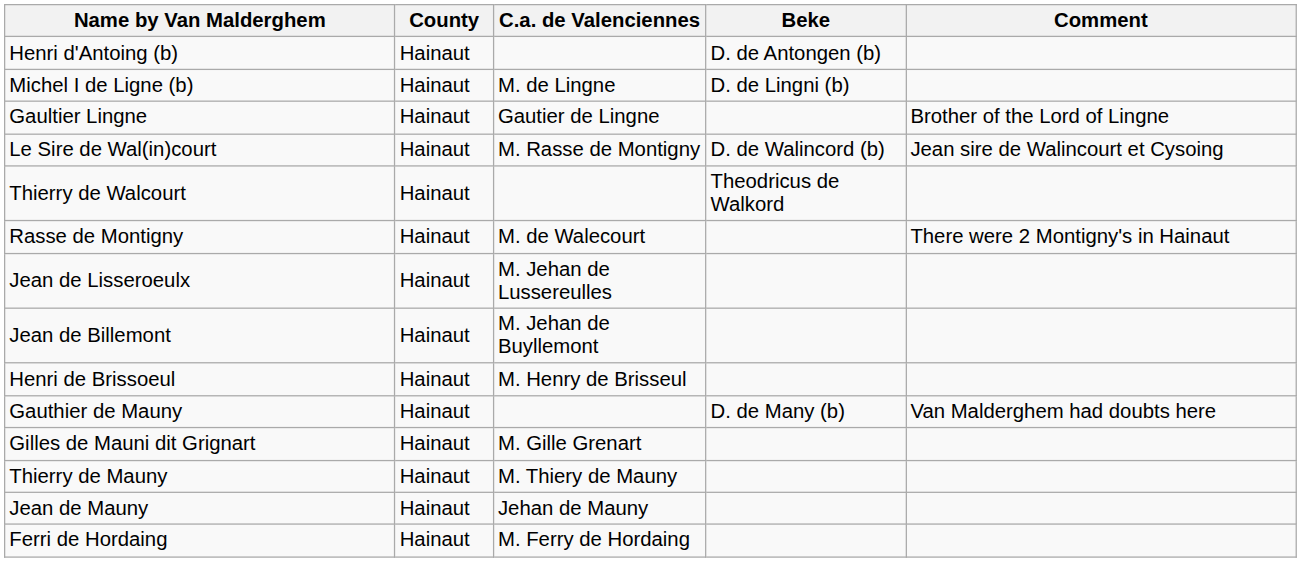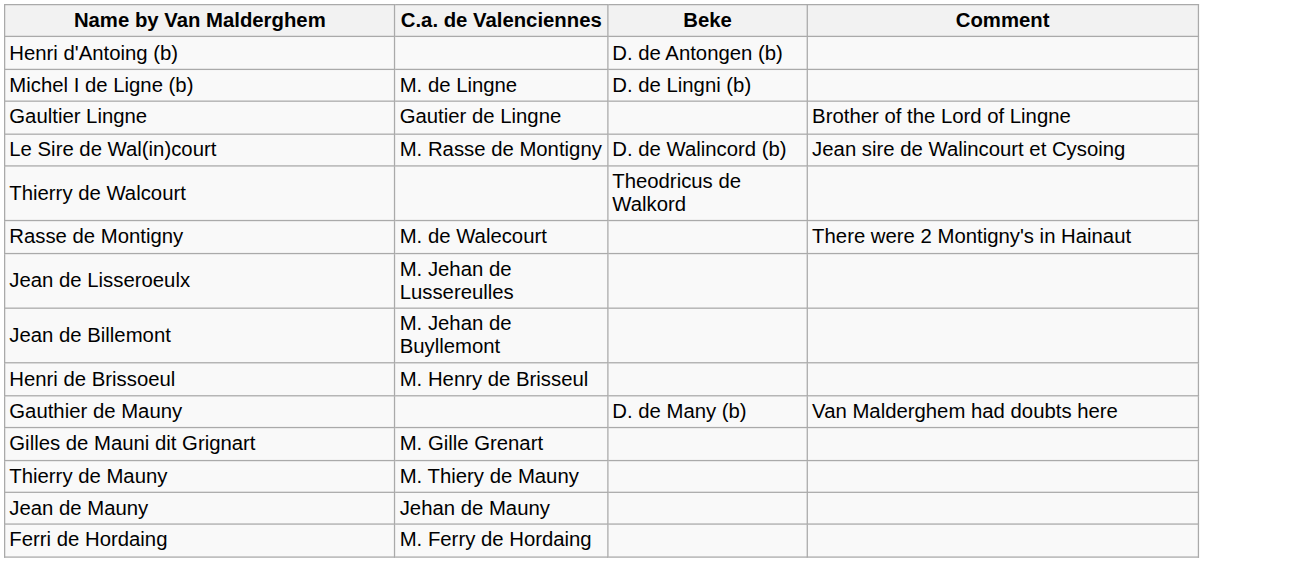- column: County | Hainaut | Hainaut | Hainaut | Hainaut | Hainaut | Hainaut | Hainaut | Hainaut | Hainaut | Hainaut | Hainaut | Hainaut | Hainaut | Hainaut
